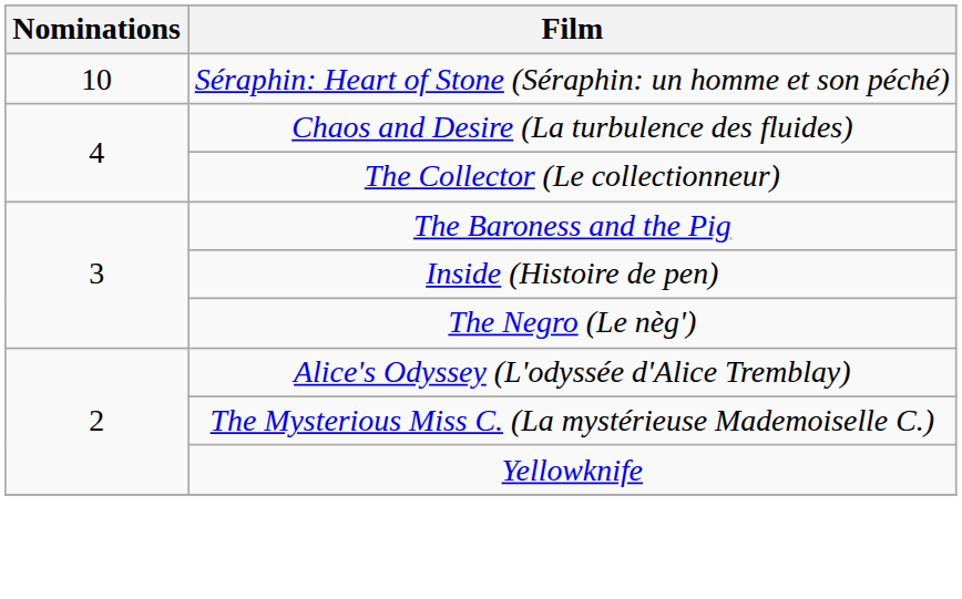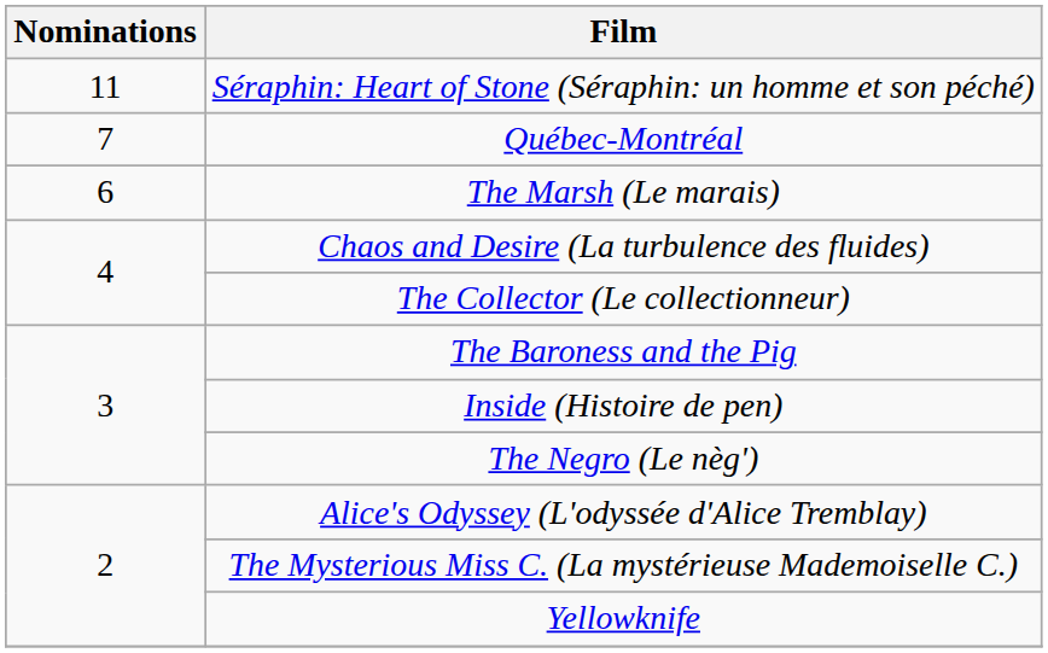Séraphin: Heart of Stone (Séraphin: un homme et son péché) | Nominations: 10 -> 11
+ row: 7 | Québec-Montréal
+ row: 6 | The Marsh (Le marais)
